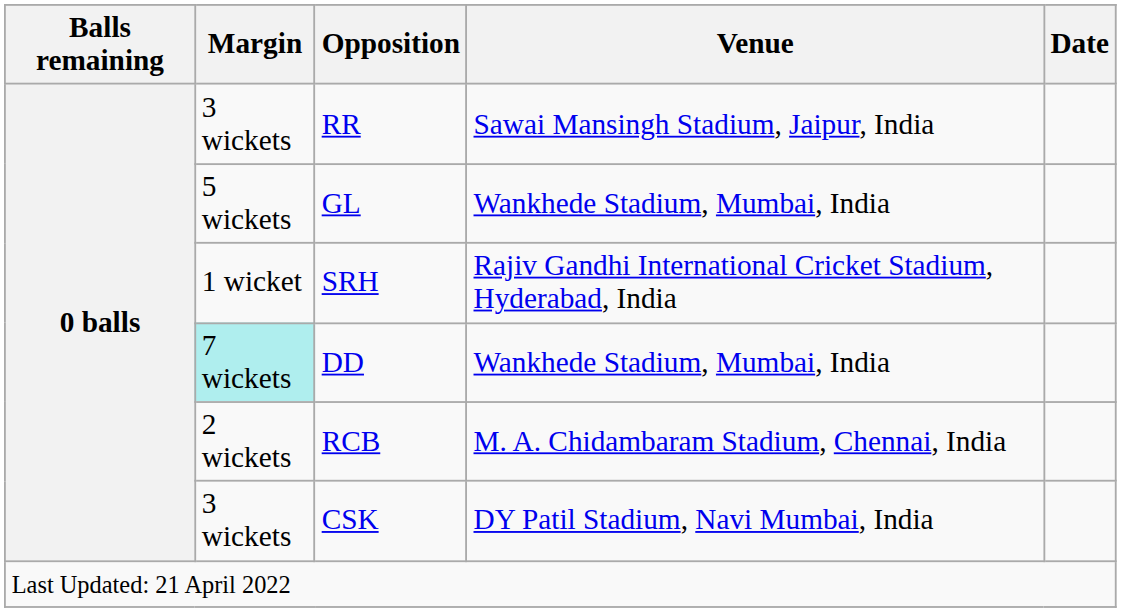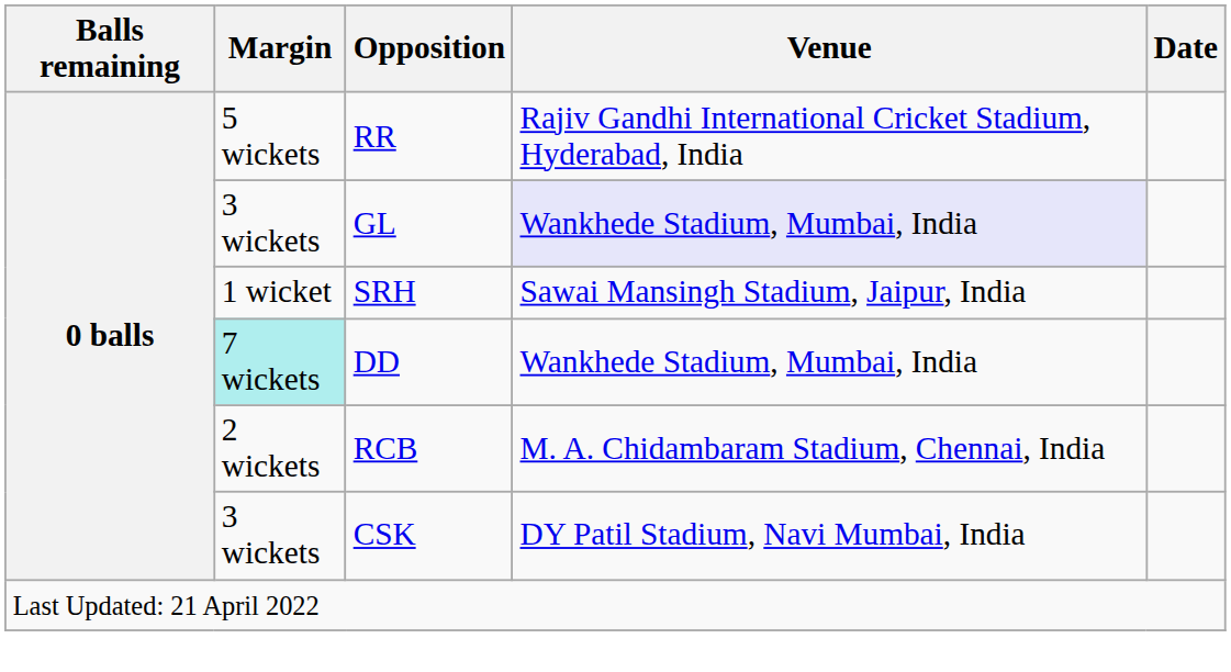RR | Margin: 3 wickets -> 5 wickets
RR | Venue: Sawai Mansingh Stadium, Jaipur, India -> Rajiv Gandhi International Cricket Stadium, Hyderabad, India
GL | Margin: 5 wickets -> 3 wickets
GL | Venue: no background -> lavender background
SRH | Venue: Rajiv Gandhi International Cricket Stadium, Hyderabad, India -> Sawai Mansingh Stadium, Jaipur, India
